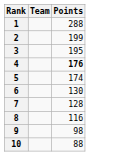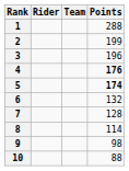+ column: Rider
3 | Points: 195 -> 196
5 | Points: normal -> bold
6 | Points: 130 -> 132
8 | Points: 116 -> 114
